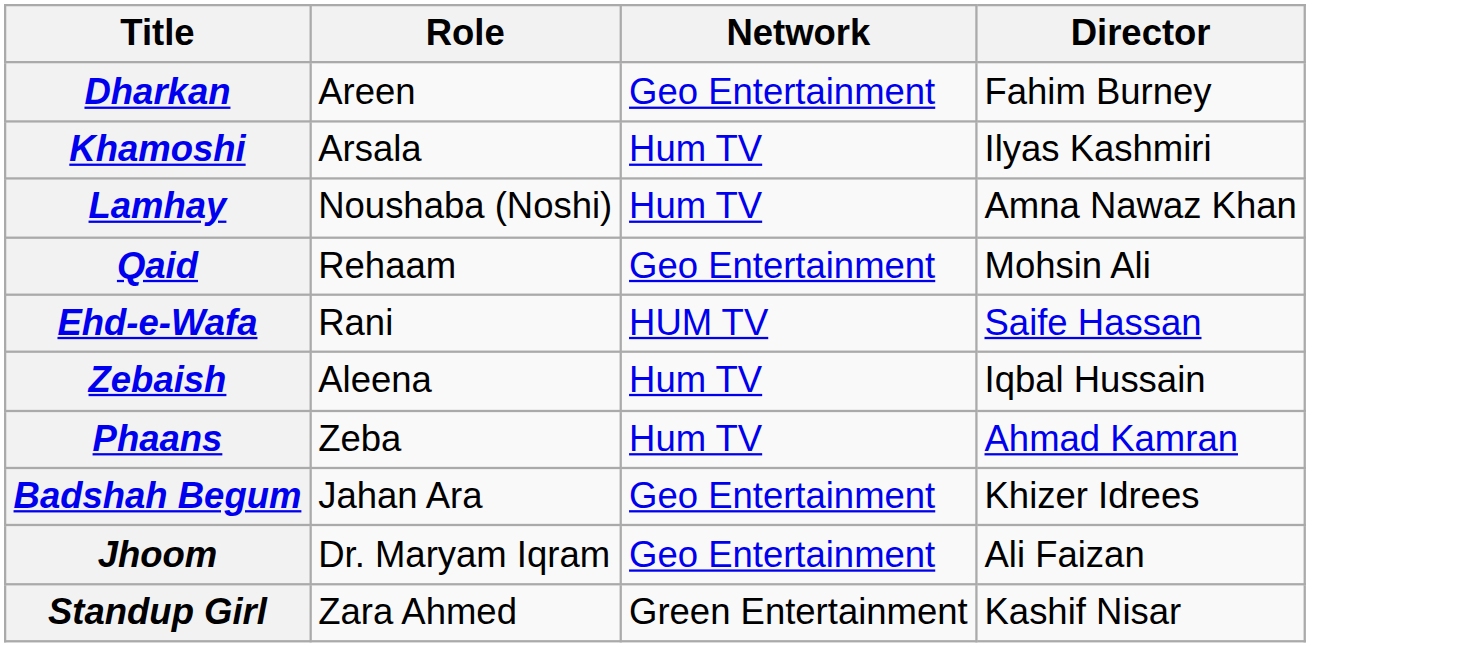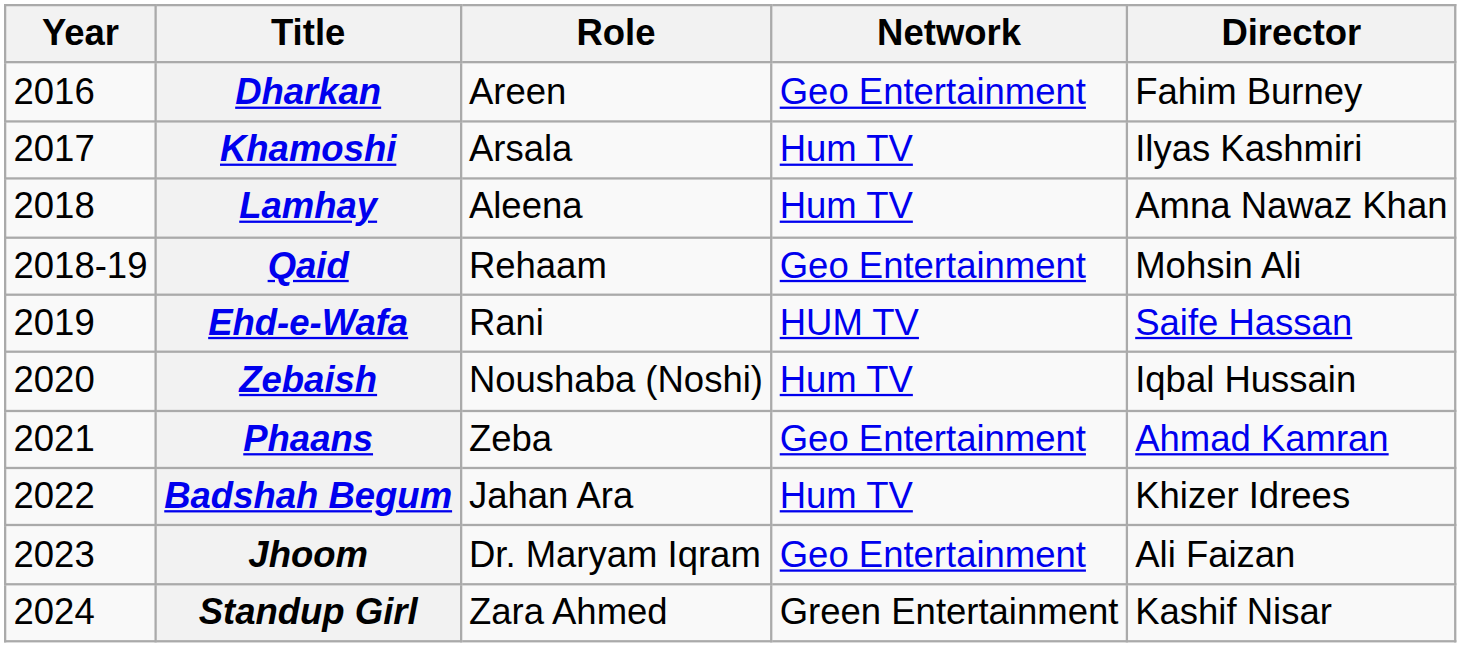+ column: Year | 2016 | 2017 | 2018 | 2018-19 | 2019 | 2020 | 2021 | 2022 | 2023 | 2024
Lamhay | Role: Noushaba (Noshi) -> Aleena
Zebaish | Role: Aleena -> Noushaba (Noshi)
Phaans | Network: Hum TV -> Geo Entertainment
Badshah Begum | Network: Geo Entertainment -> Hum TV
